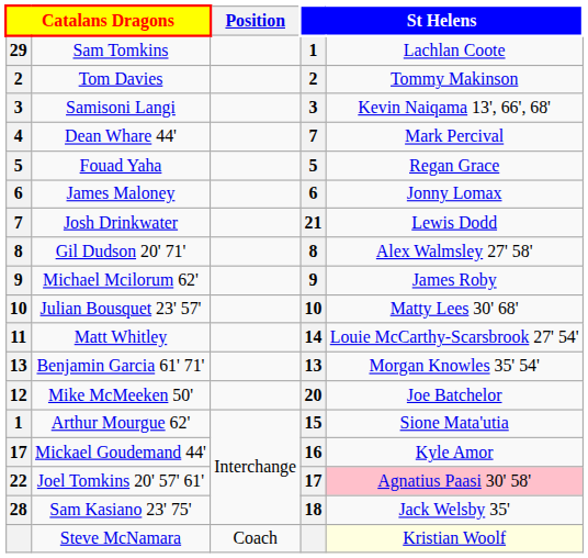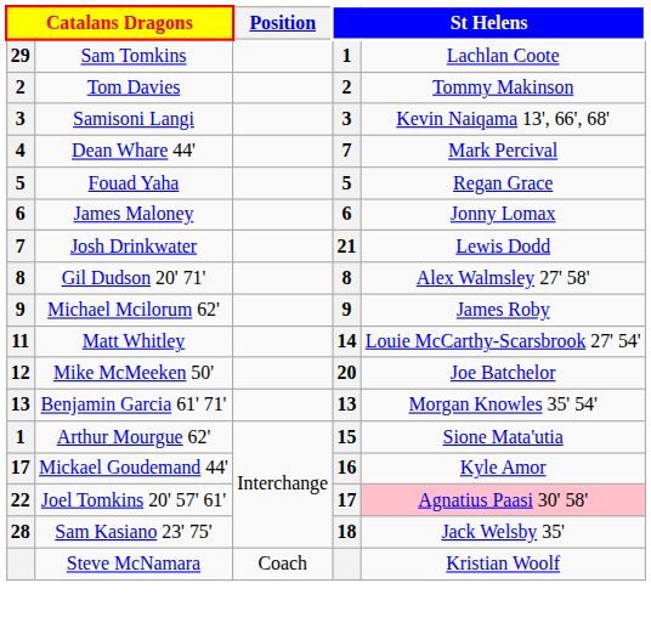- row: 10 | Julian Bousquet 23' 57' | 10 | Matty Lees 30' 68'
rows swapped: Mike McMeeken 50' <-> Benjamin Garcia 61' 71'
Steve McNamara | column 5: lightyellow background -> no background
